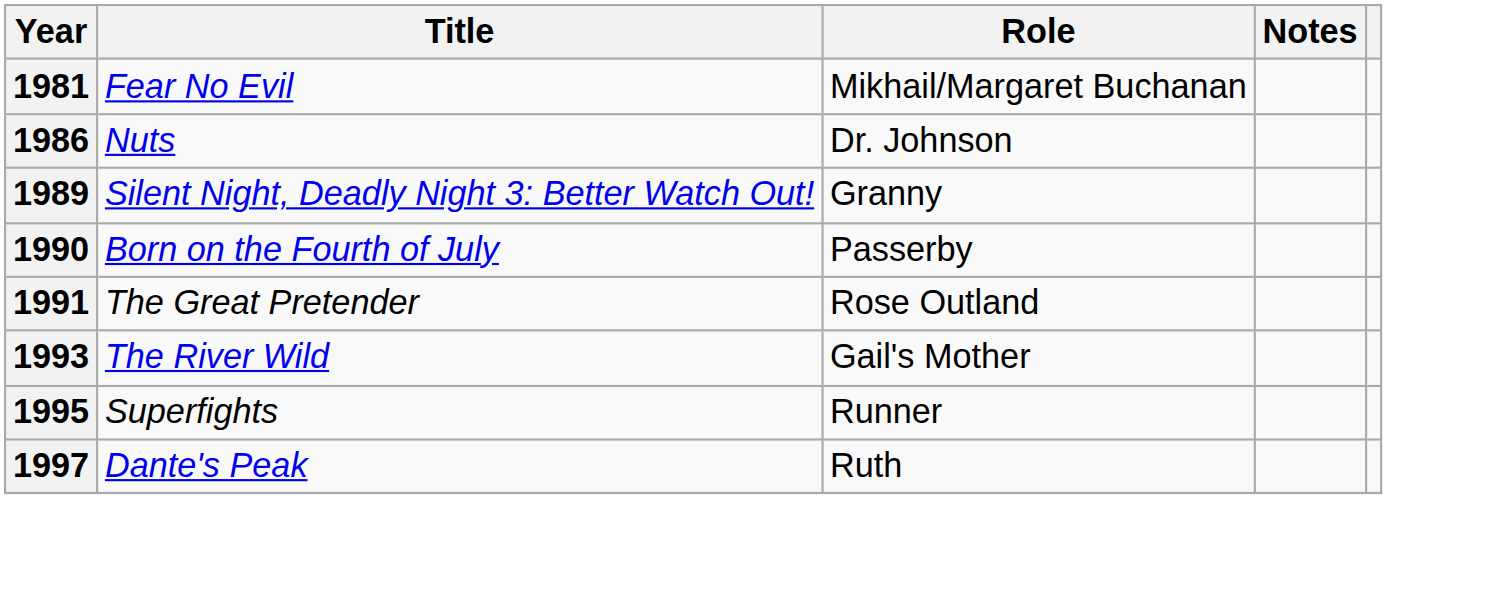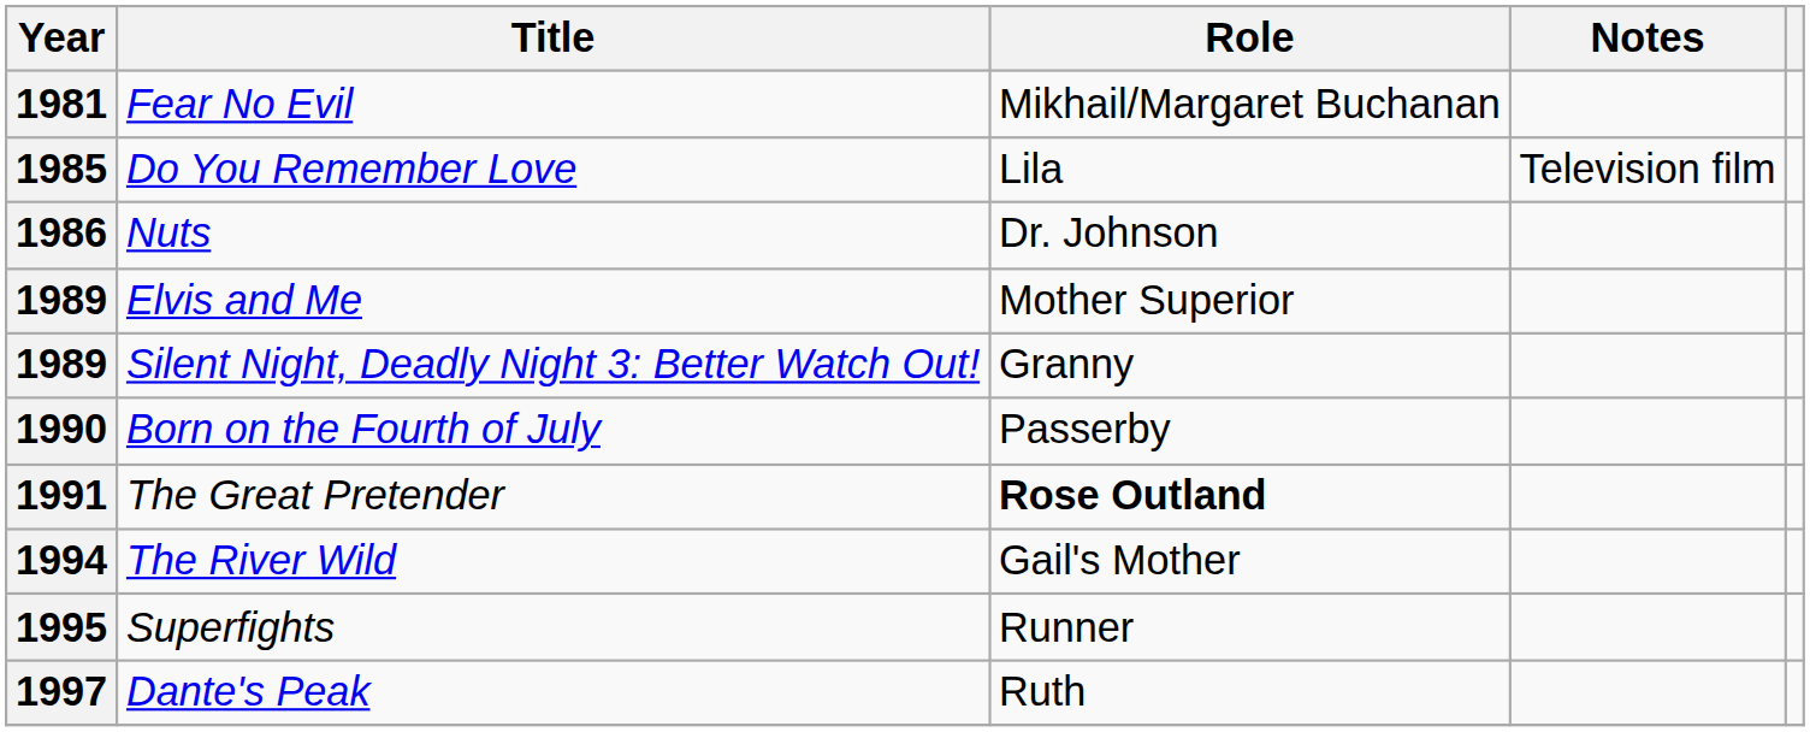+ row: 1985 | Do You Remember Love | Lila | Television film
+ row: 1989 | Elvis and Me | Mother Superior
The Great Pretender | Role: normal -> bold
The River Wild | Year: 1993 -> 1994
